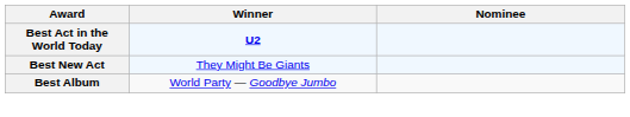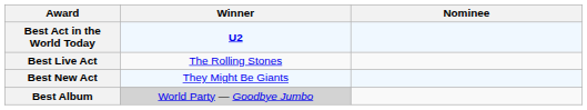+ row: Best Live Act | The Rolling Stones
Best Album | Winner: no background -> lightgrey background
